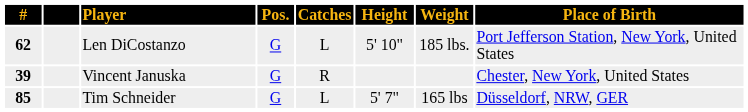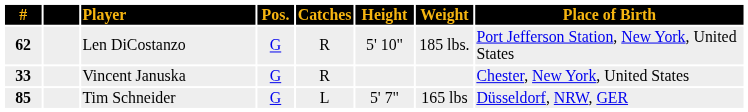Len DiCostanzo | Catches: L -> R
Vincent Januska | #: 39 -> 33
